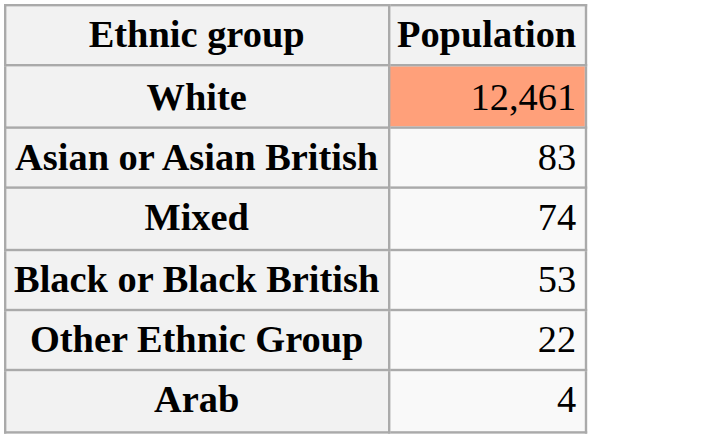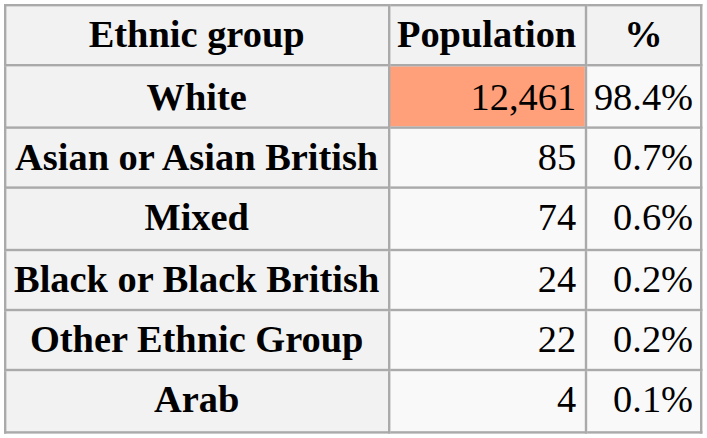+ column: % | 98.4% | 0.7% | 0.6% | 0.2% | 0.2% | 0.1%
Asian or Asian British | Population: 83 -> 85
Black or Black British | Population: 53 -> 24
